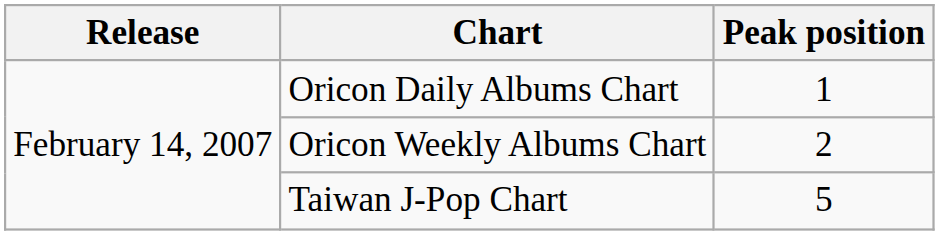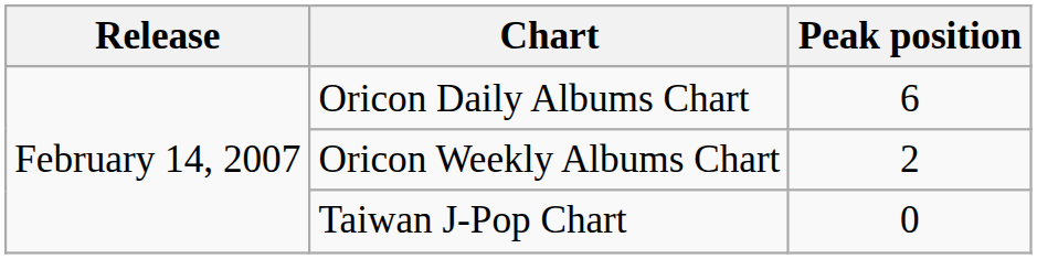Oricon Daily Albums Chart | Peak position: 1 -> 6
Taiwan J-Pop Chart | Peak position: 5 -> 0
